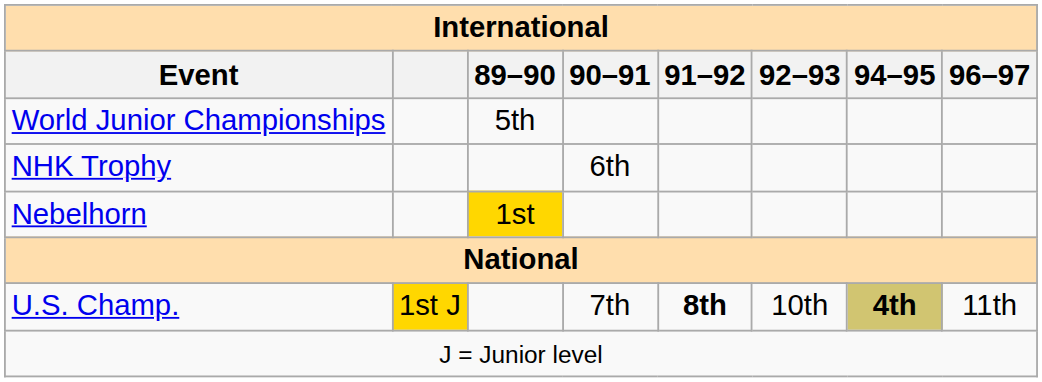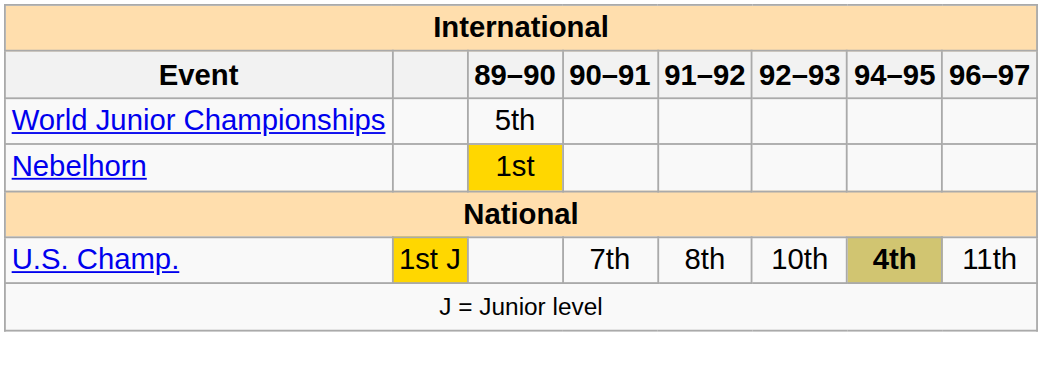- row: NHK Trophy | 6th
U.S. Champ. | 91–92: bold -> normal
